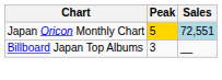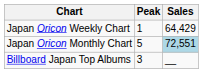+ row: Japan Oricon Weekly Chart | 1 | 64,429
Japan Oricon Monthly Chart | Peak: gold background -> no background
